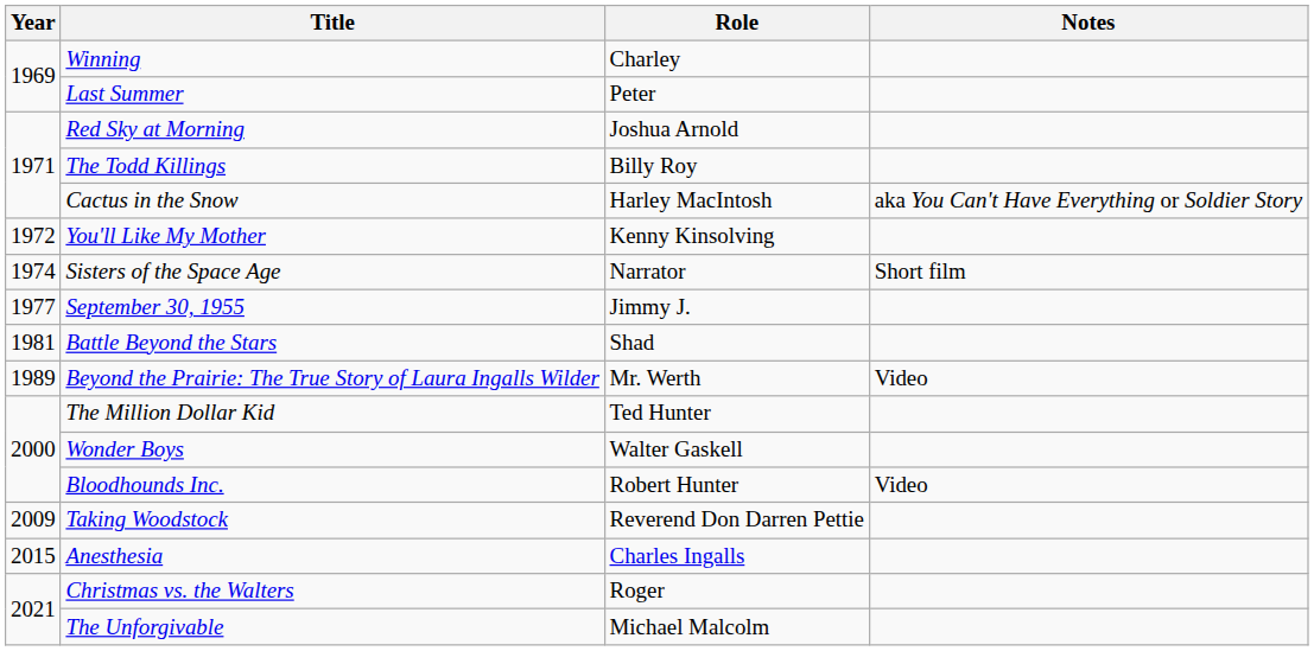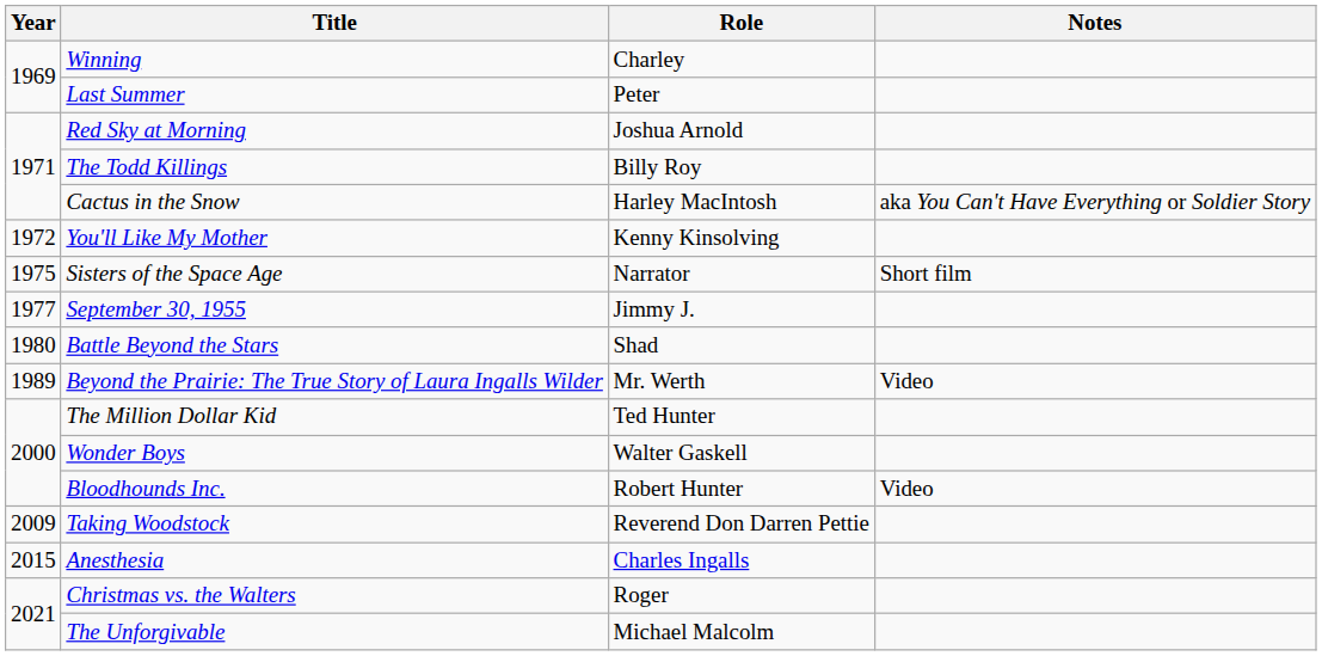Sisters of the Space Age | Year: 1974 -> 1975
Battle Beyond the Stars | Year: 1981 -> 1980
